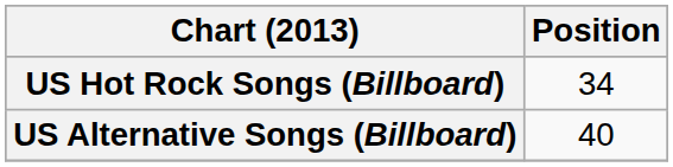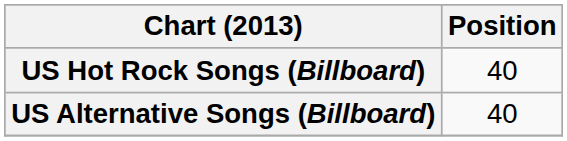US Hot Rock Songs (Billboard) | Position: 34 -> 40
